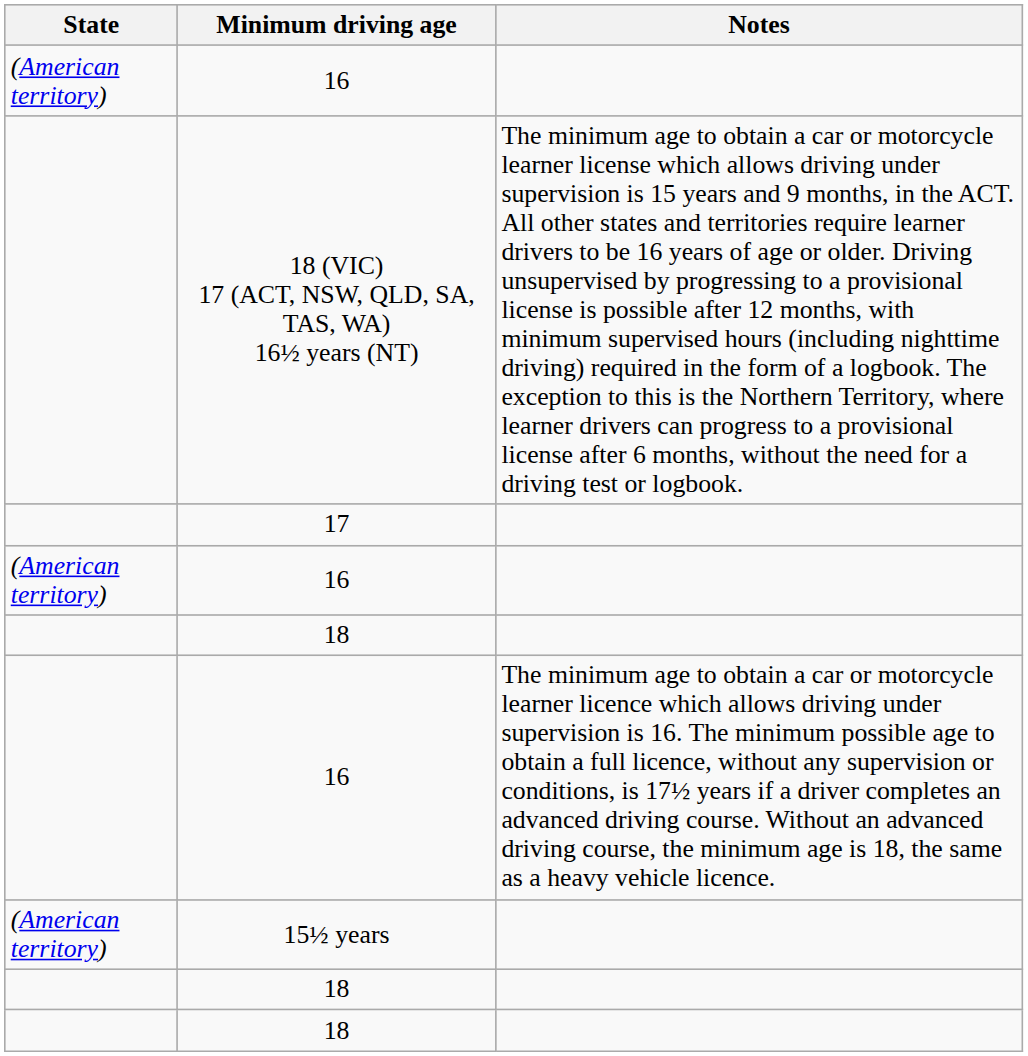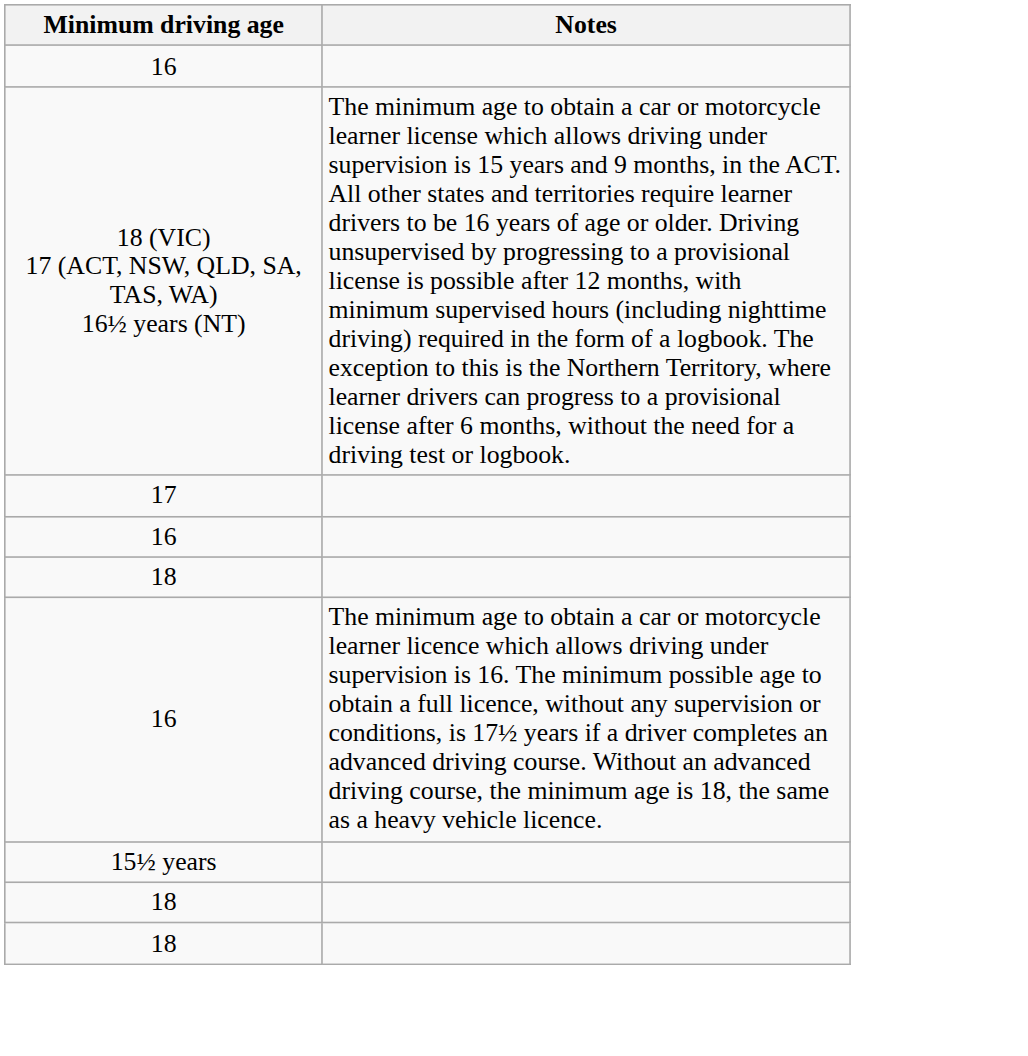- column: State | (American territory) | (American territory) | (American territory)
